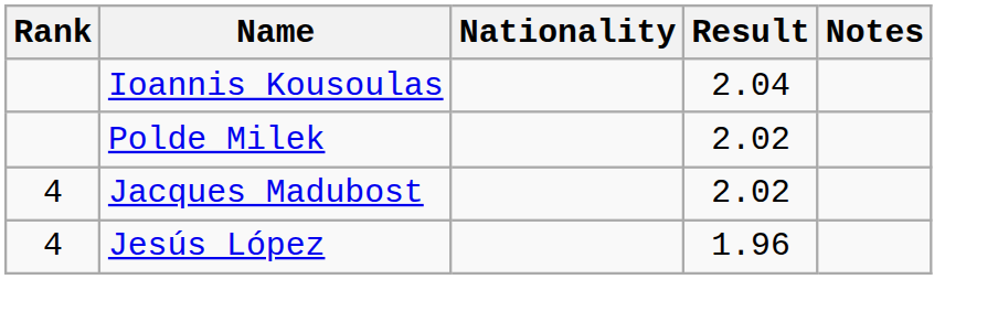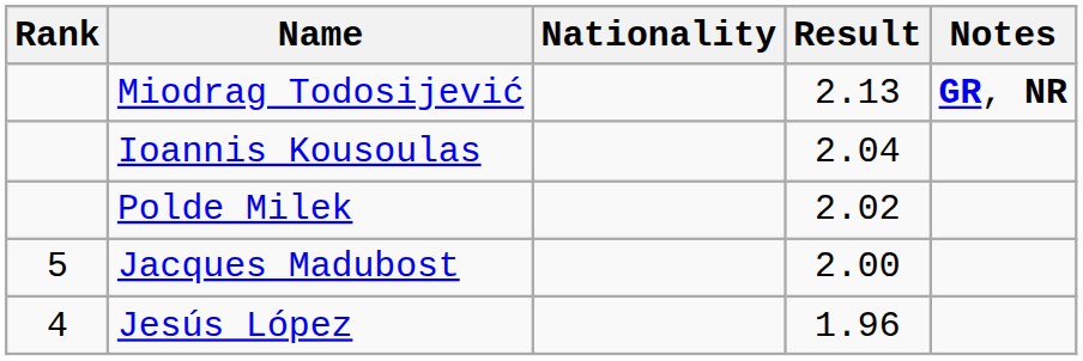+ row: Miodrag Todosijević | 2.13 | GR, NR
Jacques Madubost | Rank: 4 -> 5
Jacques Madubost | Result: 2.02 -> 2.00
